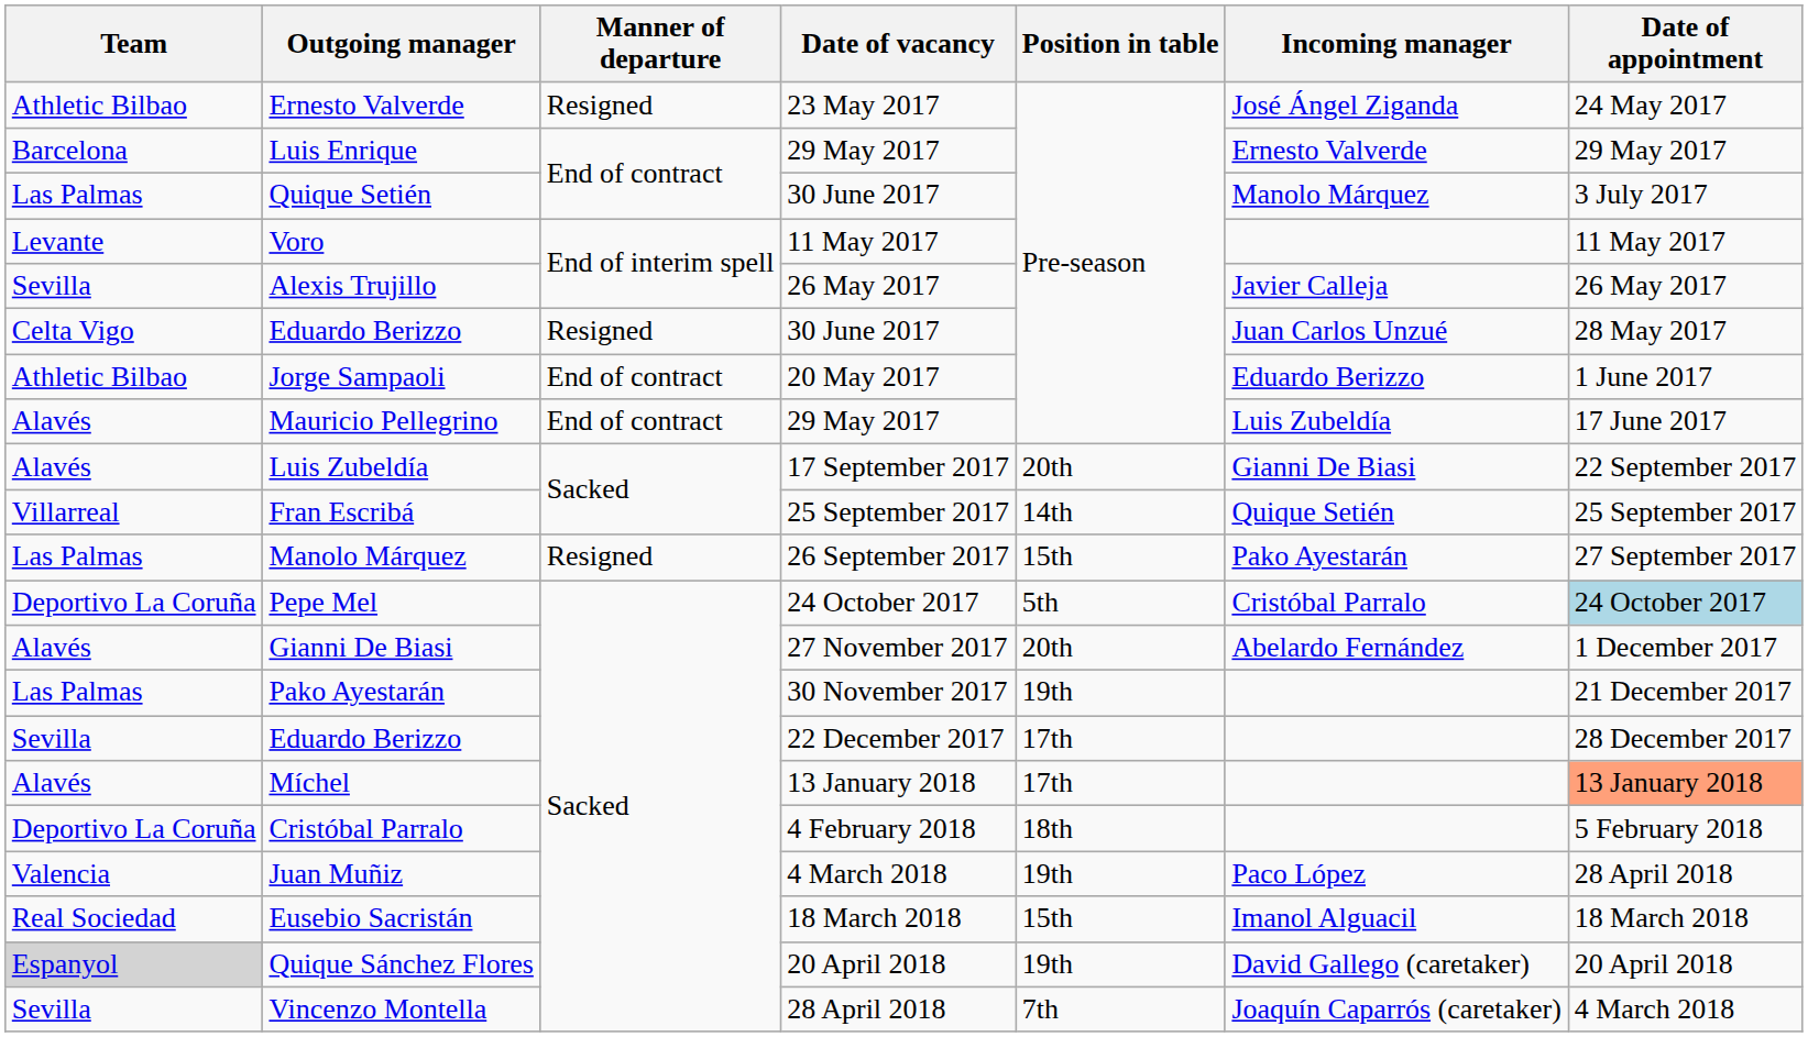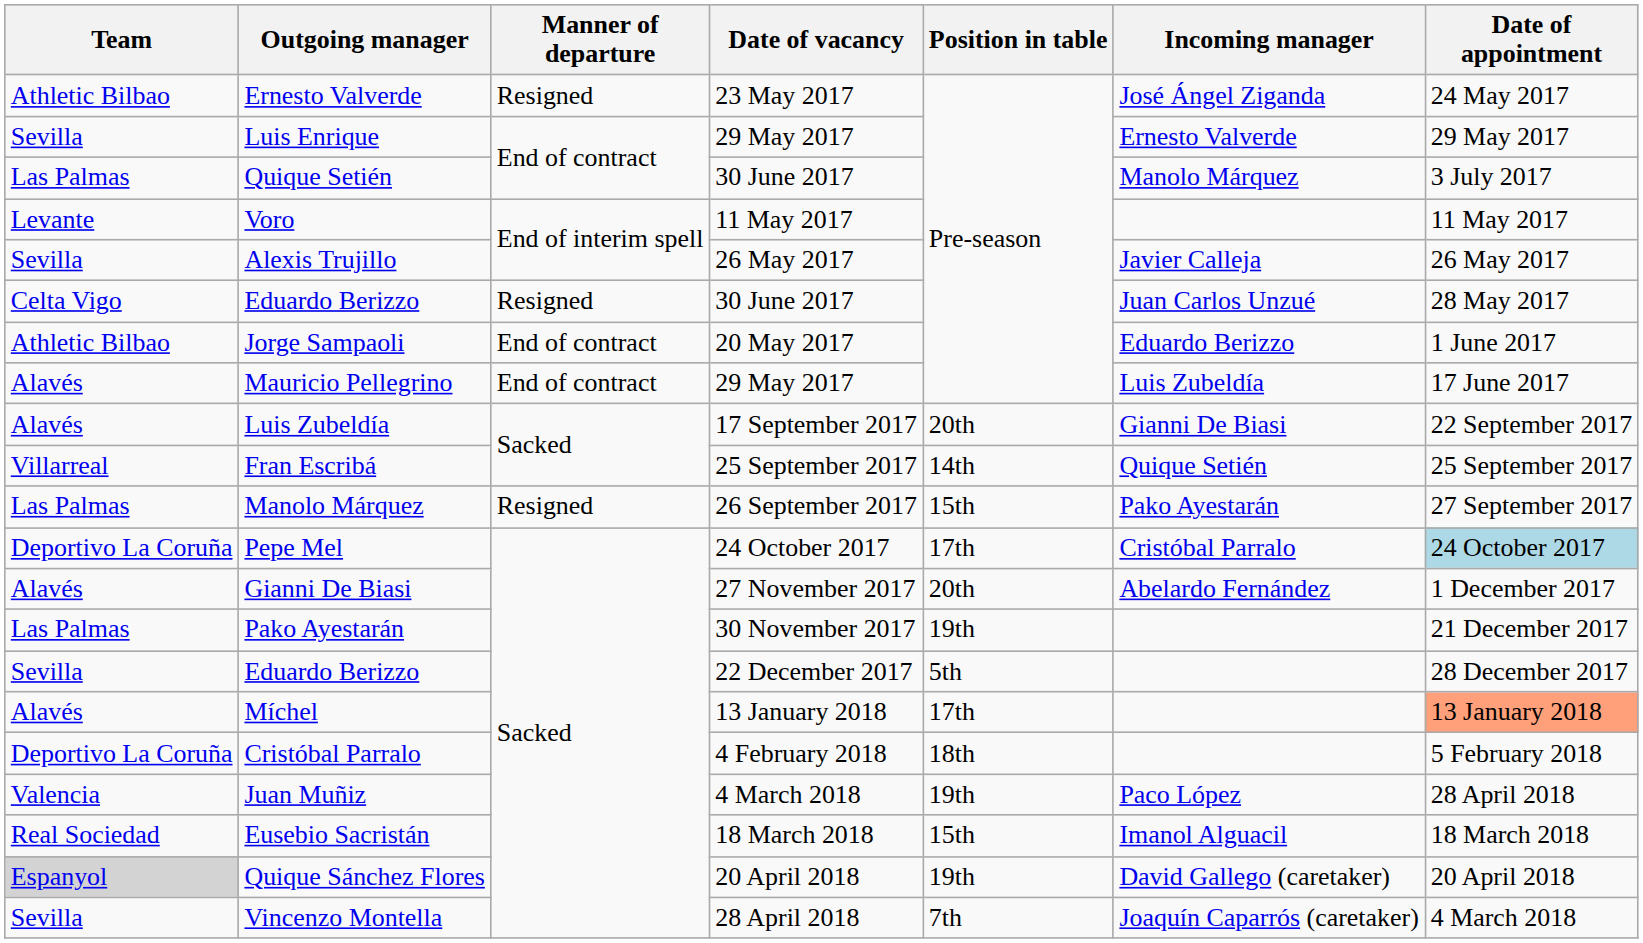Luis Enrique | Team: Barcelona -> Sevilla
Pepe Mel | Position in table: 5th -> 17th
Eduardo Berizzo / 22 December 2017 | Position in table: 17th -> 5th
